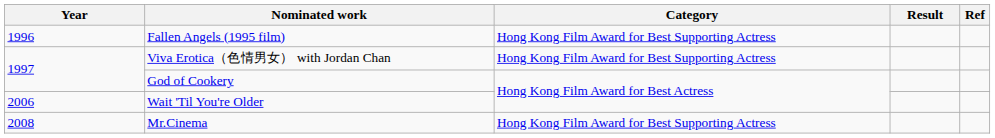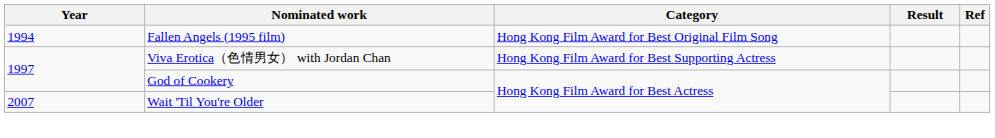Fallen Angels (1995 film) | Year: 1996 -> 1994
Fallen Angels (1995 film) | Category: Hong Kong Film Award for Best Supporting Actress -> Hong Kong Film Award for Best Original Film Song
Wait 'Til You're Older | Year: 2006 -> 2007
- row: 2008 | Mr.Cinema | Hong Kong Film Award for Best Supporting Actress
